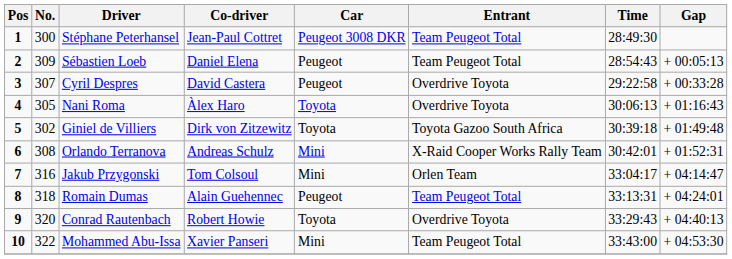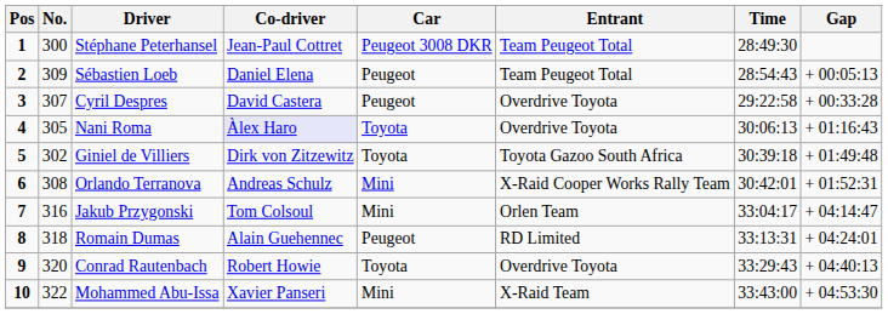Nani Roma | Co-driver: no background -> lavender background
Romain Dumas | Entrant: Team Peugeot Total -> RD Limited
Mohammed Abu-Issa | Entrant: Team Peugeot Total -> X-Raid Team
